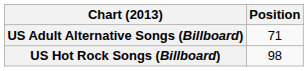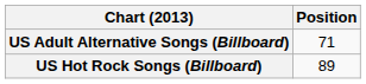US Hot Rock Songs (Billboard) | Position: 98 -> 89
